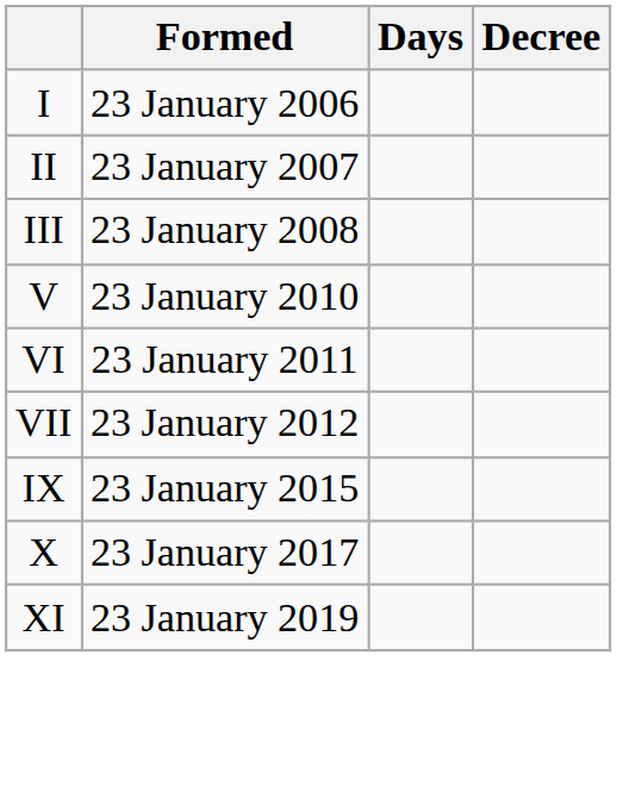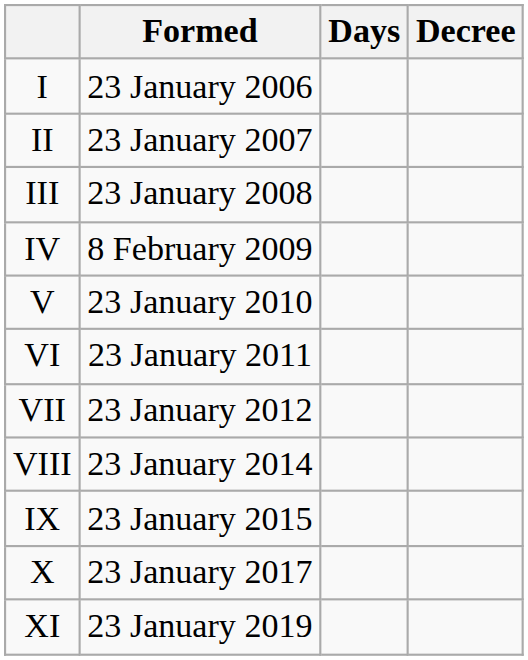+ row: IV | 8 February 2009
+ row: VIII | 23 January 2014
